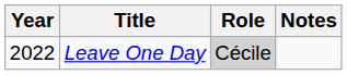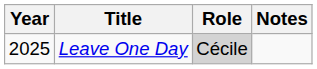Leave One Day | Year: 2022 -> 2025
